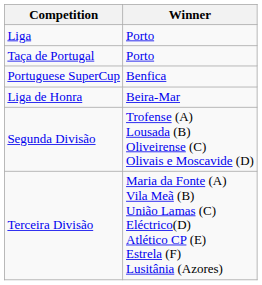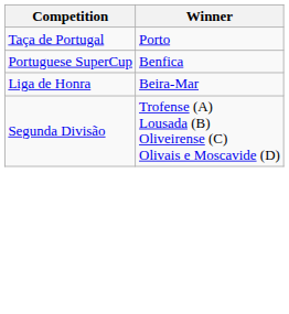- row: Liga | Porto
- row: Terceira Divisão | Maria da Fonte (A) Vila Meã (B) União Lamas (C) Eléctrico(D) Atlético CP (E) Estrela (F) Lusitânia (Azores)
